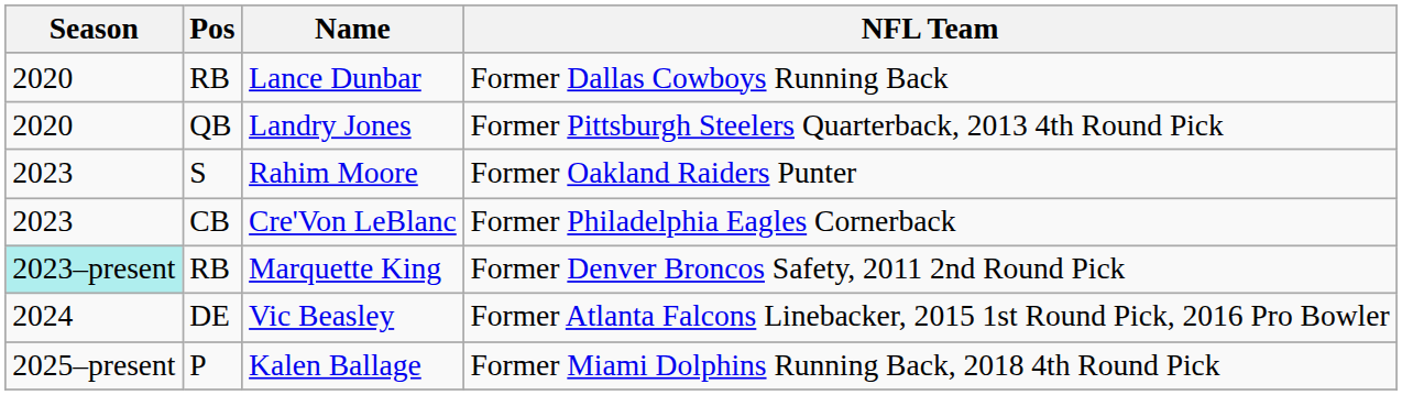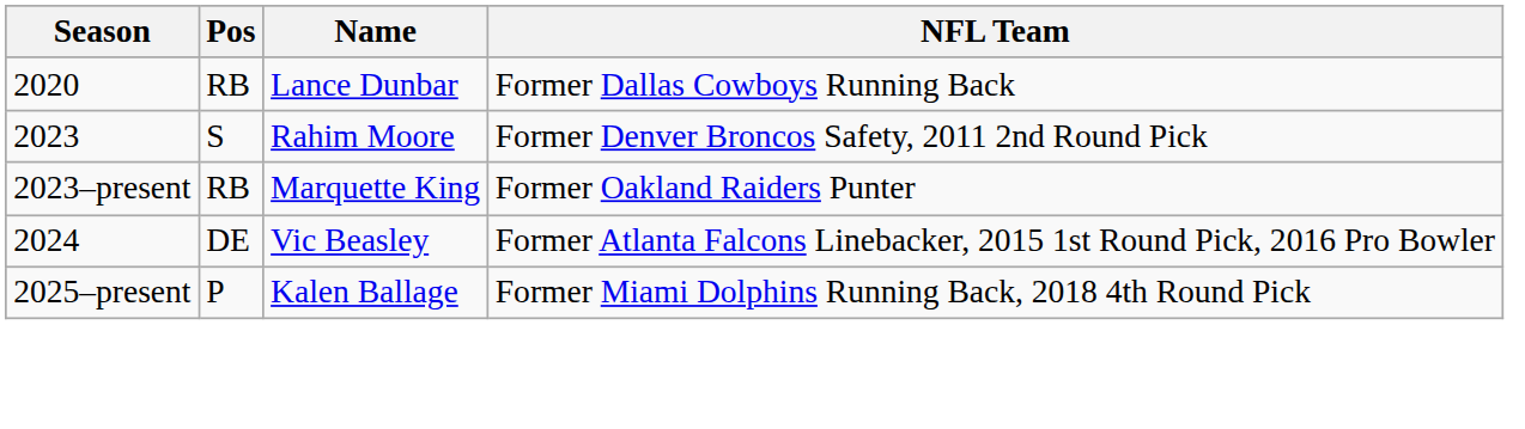- row: 2020 | QB | Landry Jones | Former Pittsburgh Steelers Quarterback, 2013 4th Round Pick
Rahim Moore | NFL Team: Former Oakland Raiders Punter -> Former Denver Broncos Safety, 2011 2nd Round Pick
- row: 2023 | CB | Cre'Von LeBlanc | Former Philadelphia Eagles Cornerback
Marquette King | Season: paleturquoise background -> no background
Marquette King | NFL Team: Former Denver Broncos Safety, 2011 2nd Round Pick -> Former Oakland Raiders Punter
